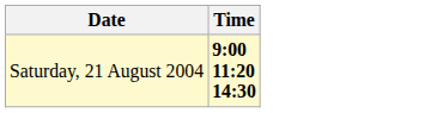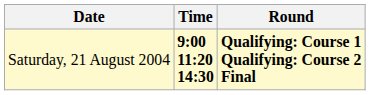+ column: Round | Qualifying: Course 1 Qualifying: Course 2 Final
